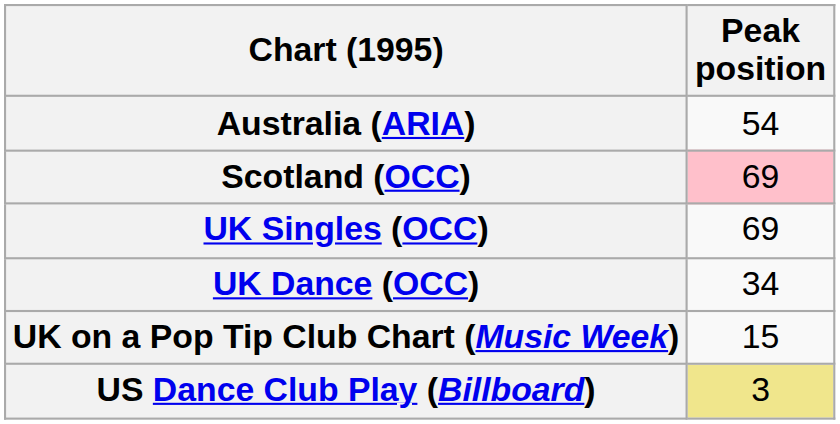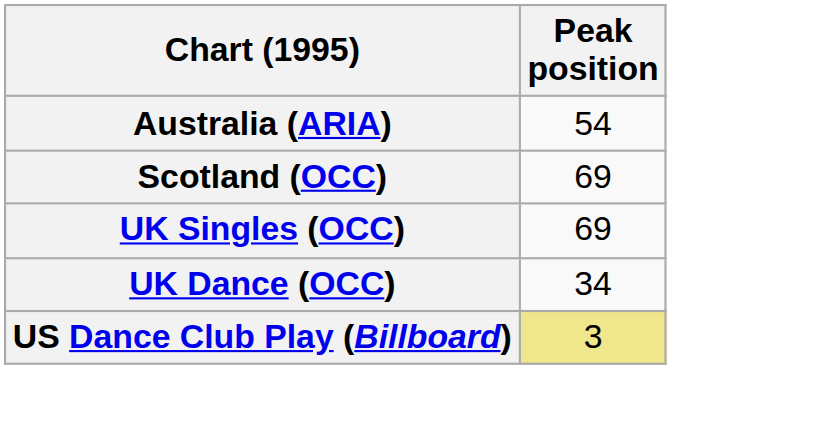Scotland (OCC) | Peak position: pink background -> no background
- row: UK on a Pop Tip Club Chart (Music Week) | 15
